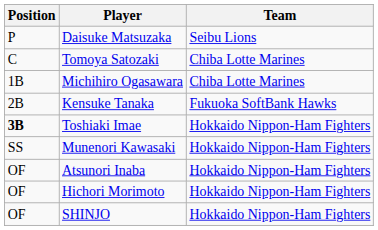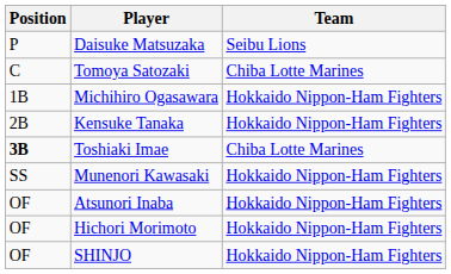Michihiro Ogasawara | Team: Chiba Lotte Marines -> Hokkaido Nippon-Ham Fighters
Kensuke Tanaka | Team: Fukuoka SoftBank Hawks -> Hokkaido Nippon-Ham Fighters
Toshiaki Imae | Team: Hokkaido Nippon-Ham Fighters -> Chiba Lotte Marines
